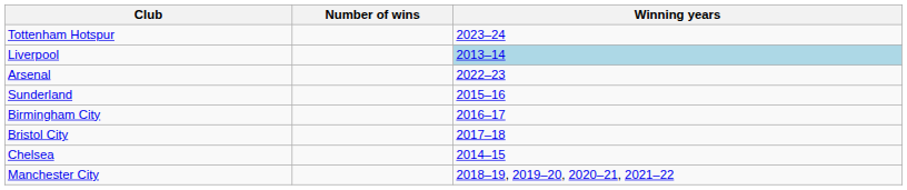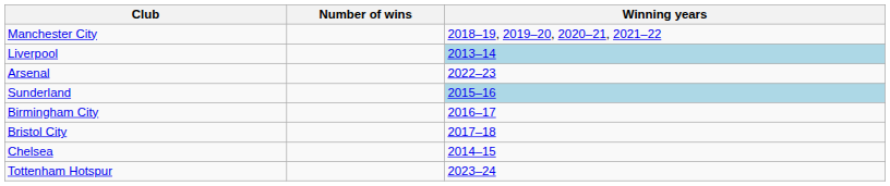rows swapped: Manchester City <-> Tottenham Hotspur
Sunderland | Winning years: no background -> lightblue background
